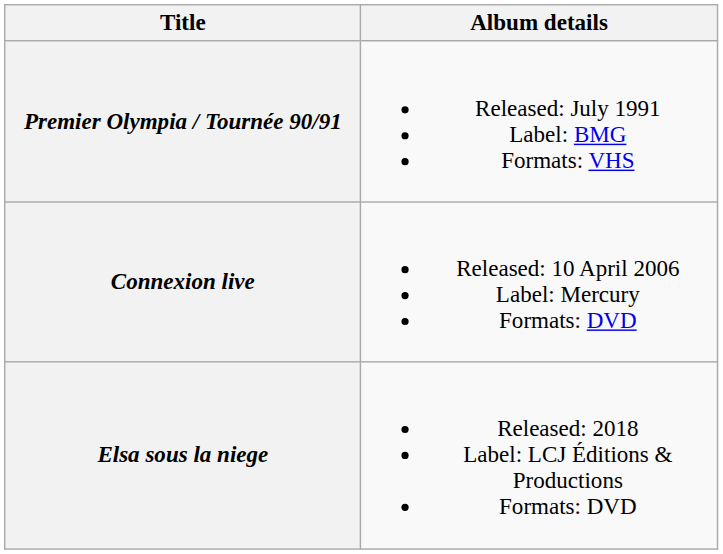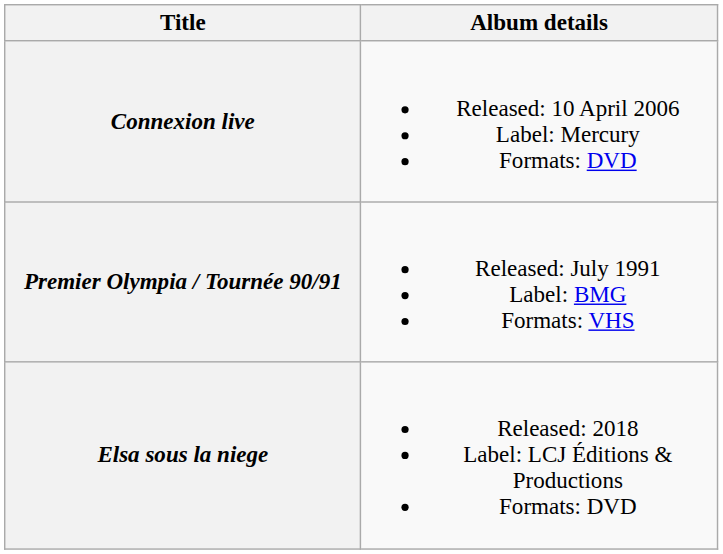rows swapped: Premier Olympia / Tournée 90/91 <-> Connexion live
